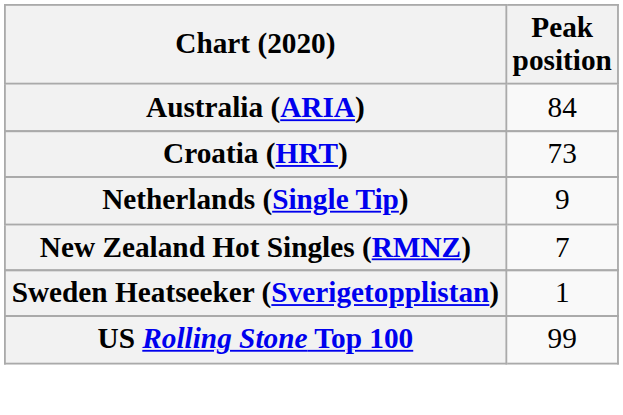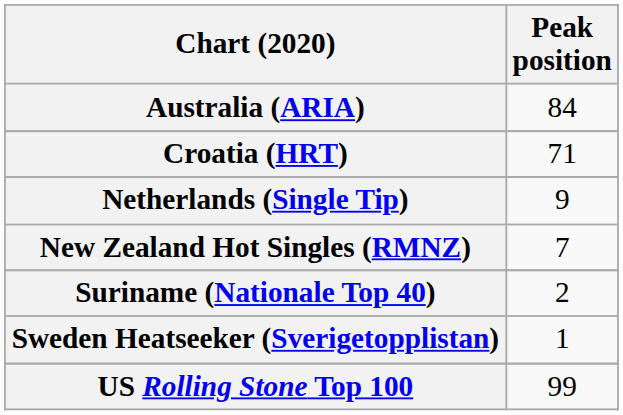Croatia (HRT) | Peak position: 73 -> 71
+ row: Suriname (Nationale Top 40) | 2
